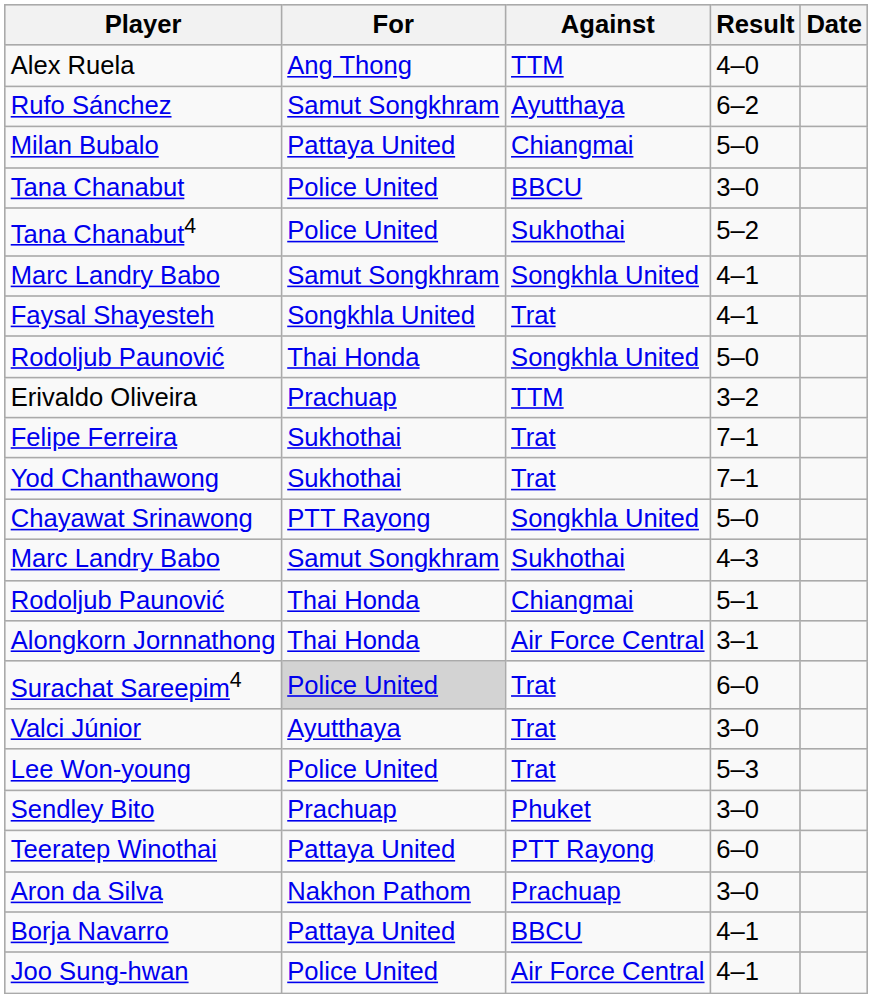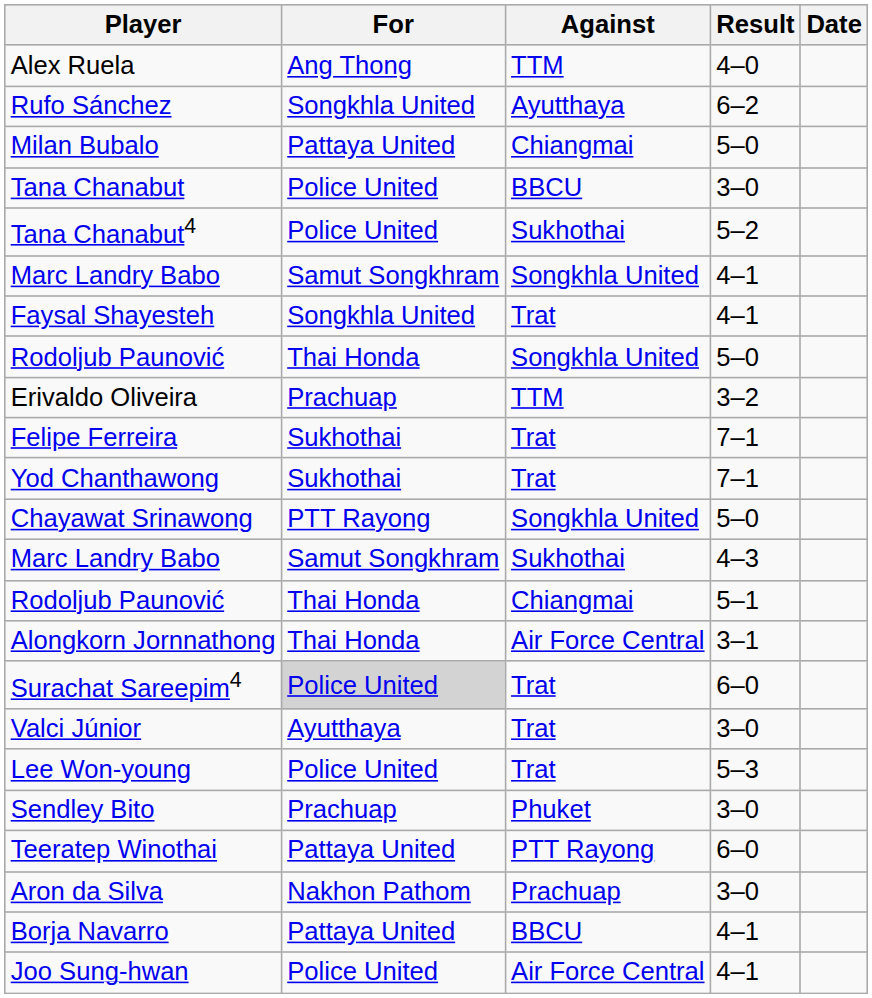Rufo Sánchez | For: Samut Songkhram -> Songkhla United
